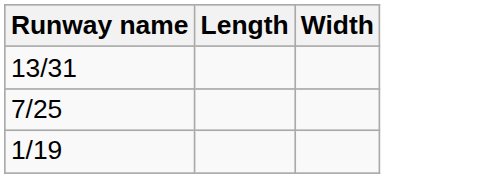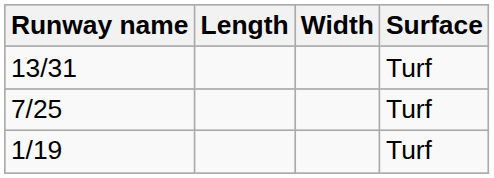+ column: Surface | Turf | Turf | Turf
